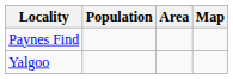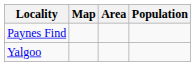columns swapped: Population <-> Map
